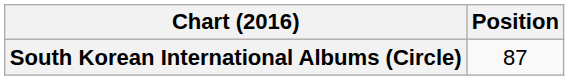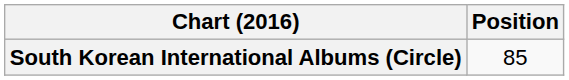South Korean International Albums (Circle) | Position: 87 -> 85
